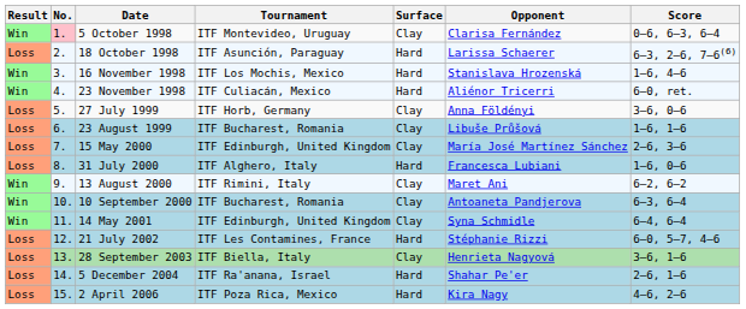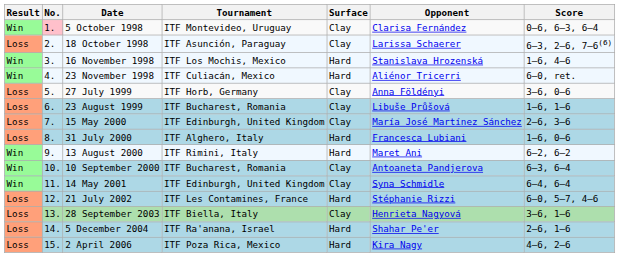18 October 1998 | Surface: Hard -> Clay
13 August 2000 | Surface: Clay -> Hard
